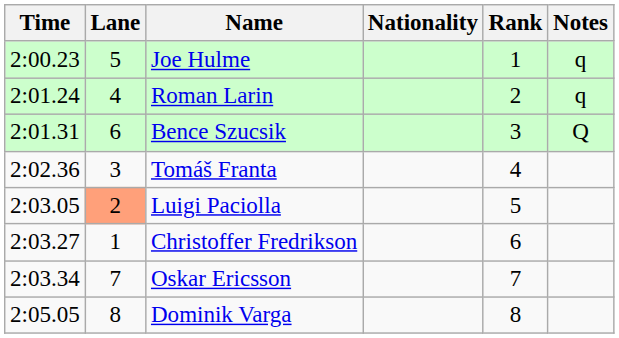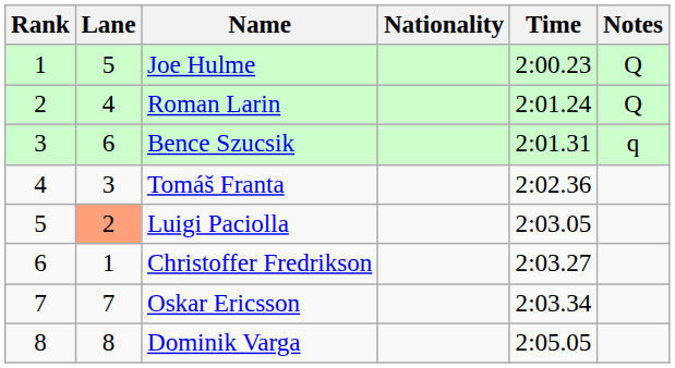columns swapped: Rank <-> Time
Joe Hulme | Notes: q -> Q
Roman Larin | Notes: q -> Q
Bence Szucsik | Notes: Q -> q
